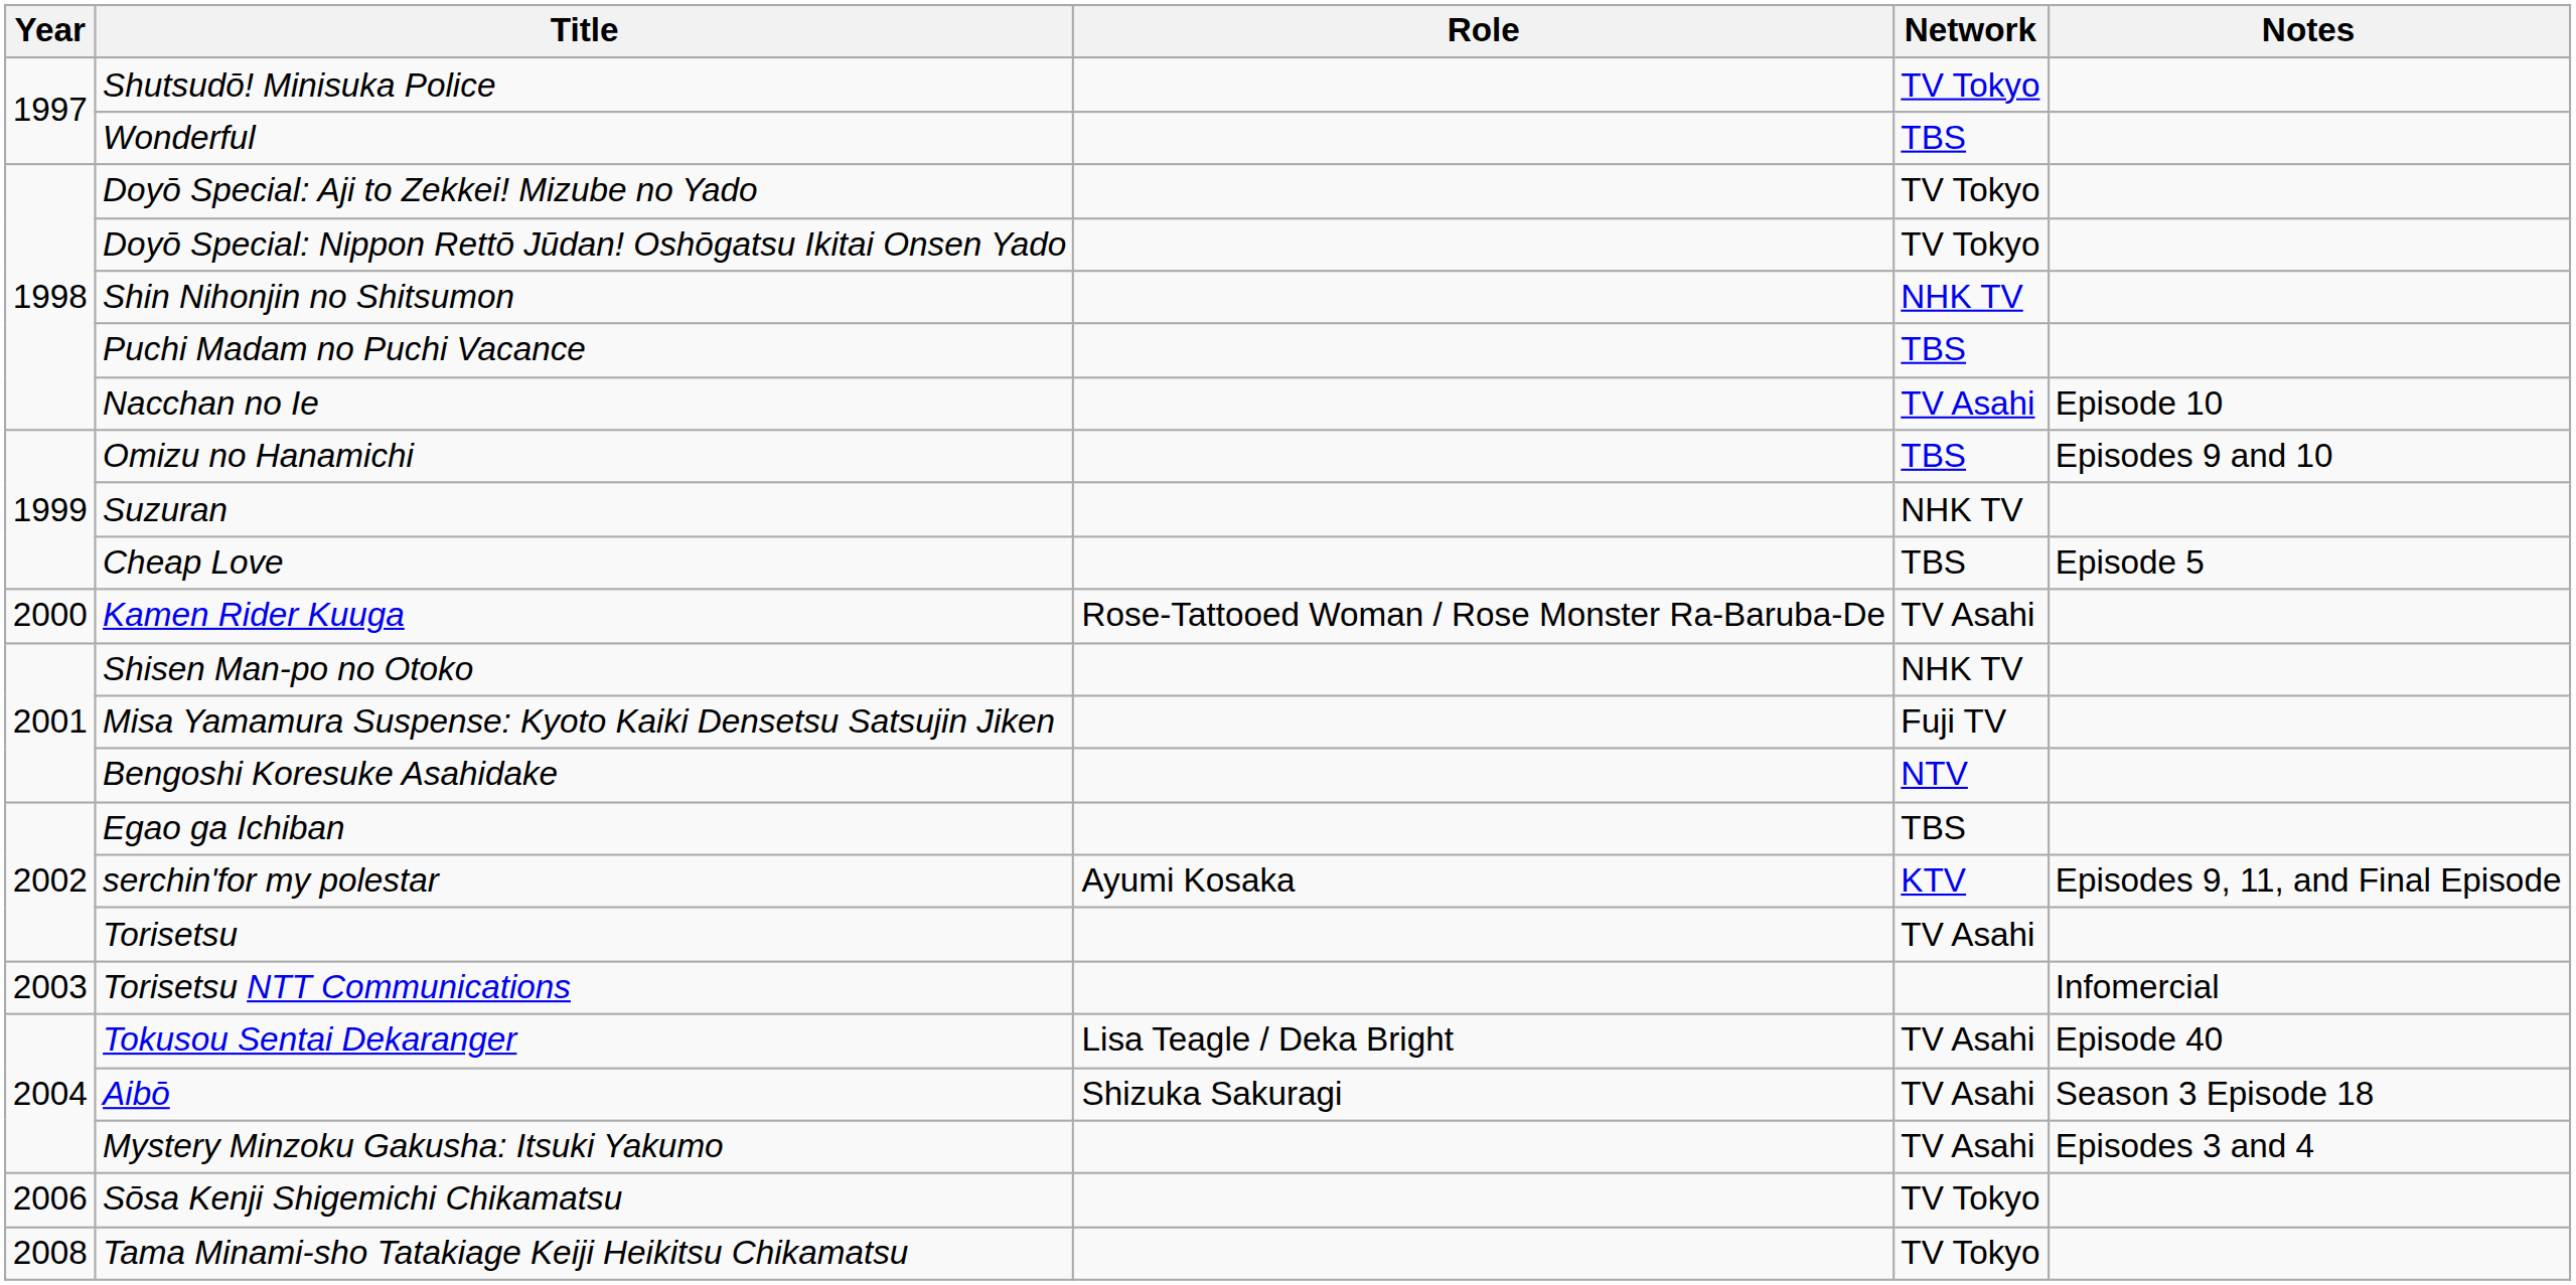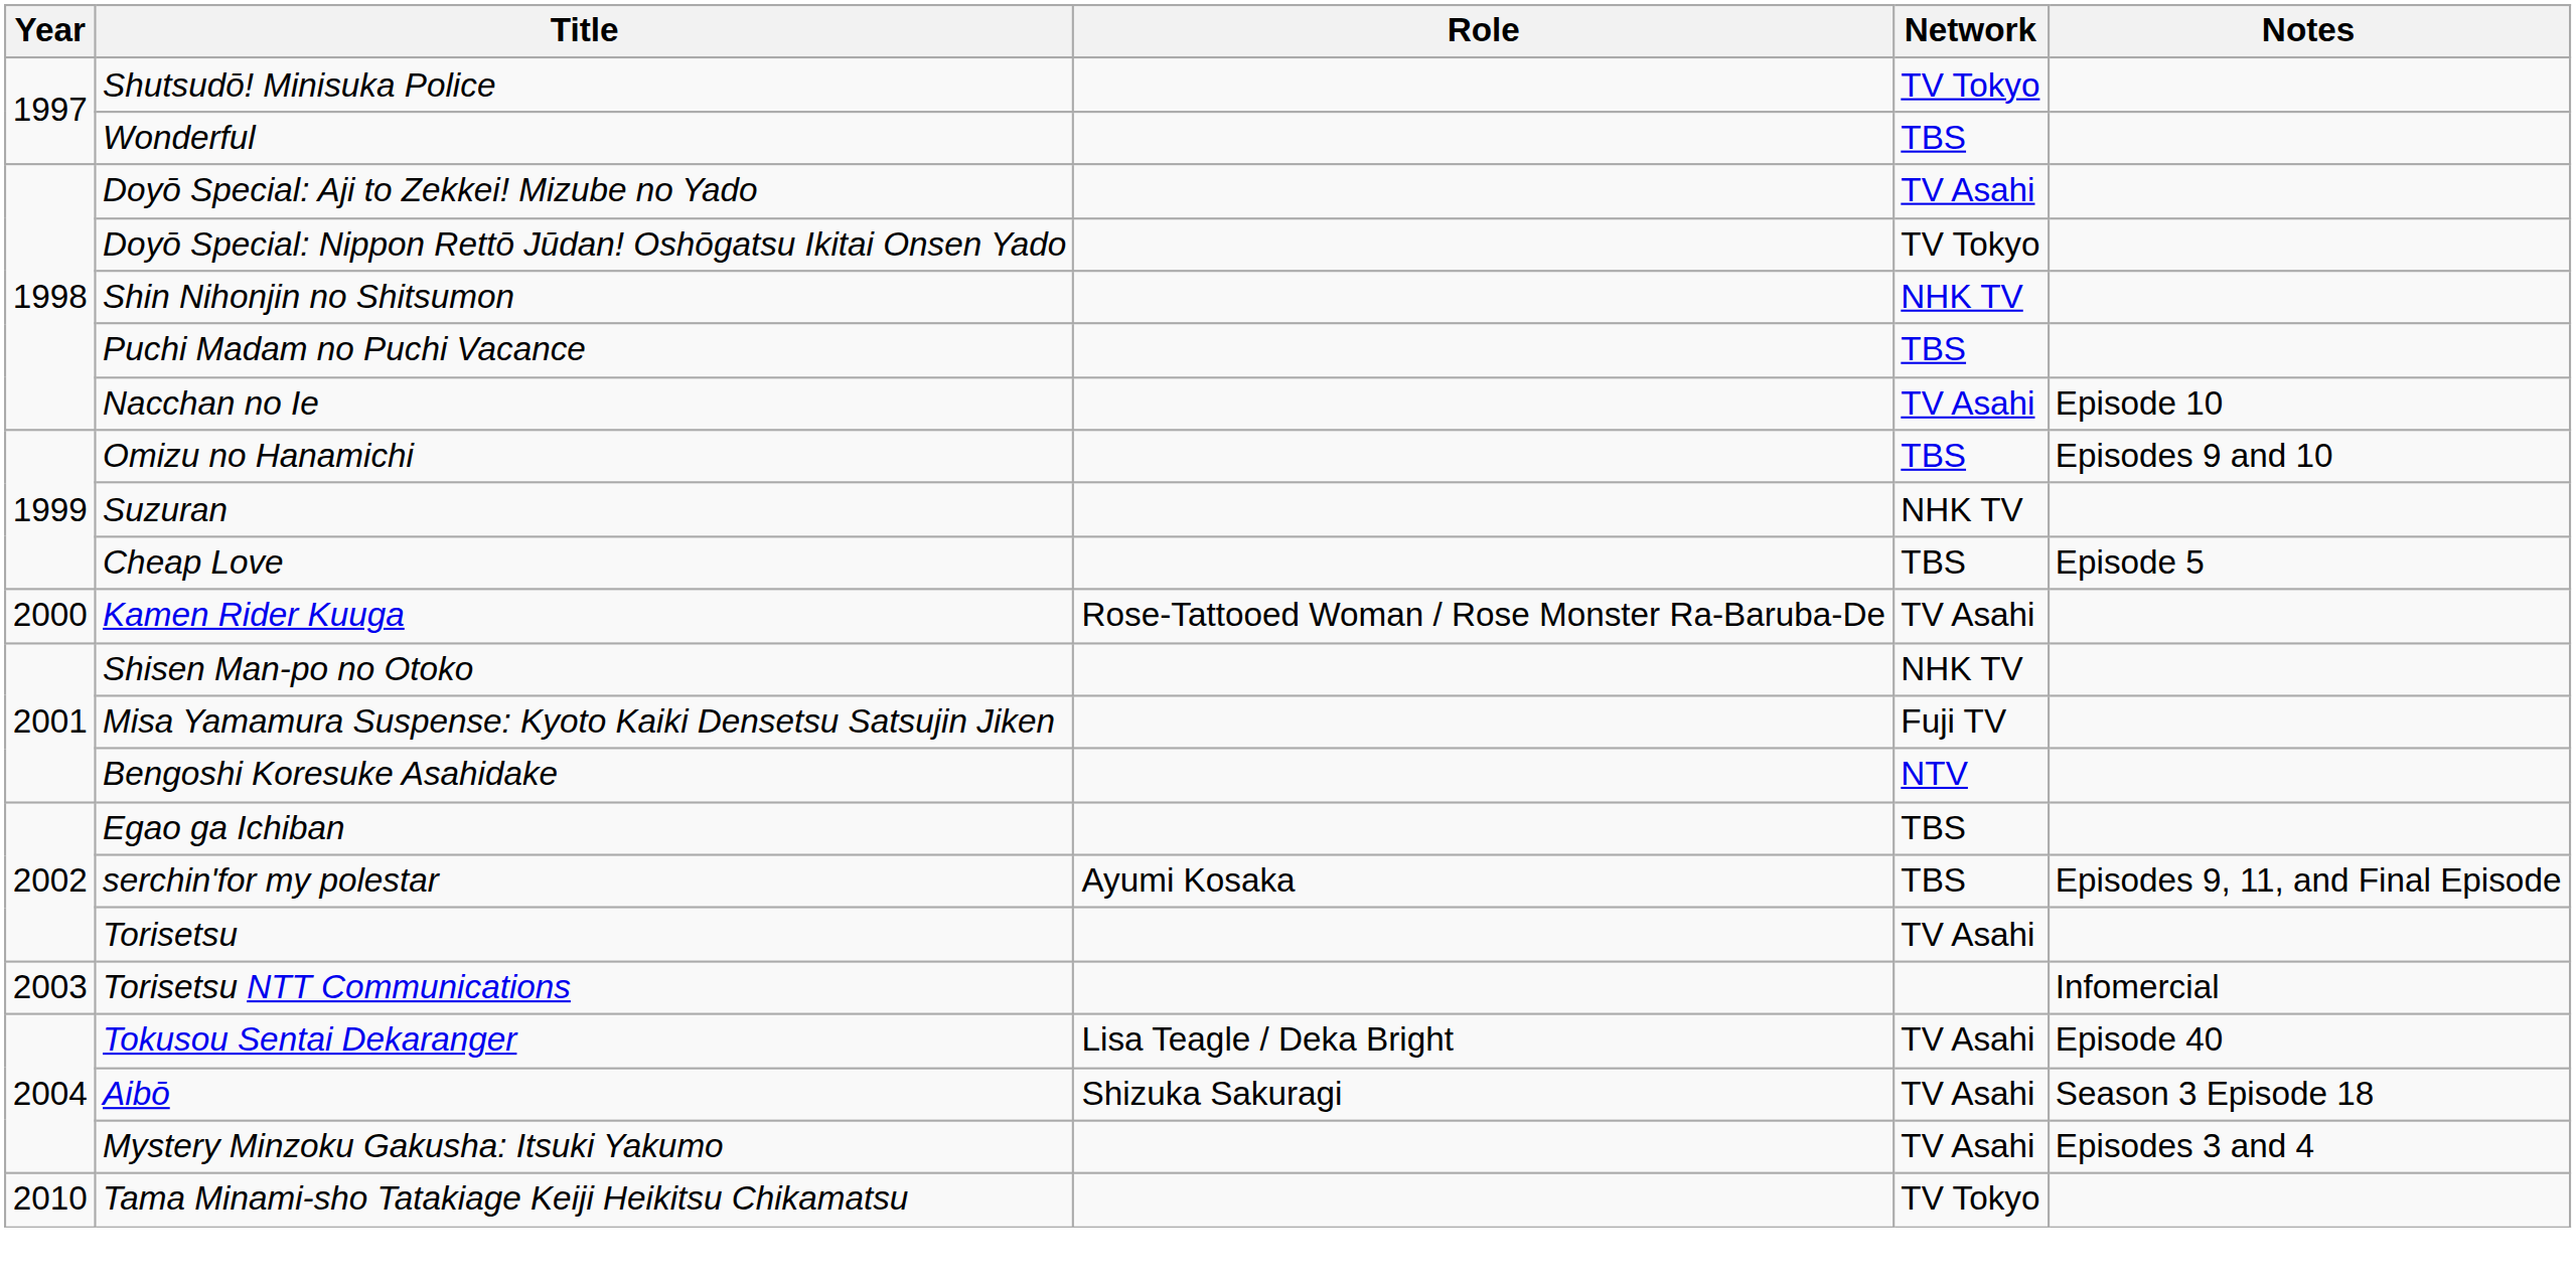Doyō Special: Aji to Zekkei! Mizube no Yado | Network: TV Tokyo -> TV Asahi
serchin'for my polestar | Network: KTV -> TBS
- row: 2006 | Sōsa Kenji Shigemichi Chikamatsu | TV Tokyo
Tama Minami-sho Tatakiage Keiji Heikitsu Chikamatsu | Year: 2008 -> 2010
